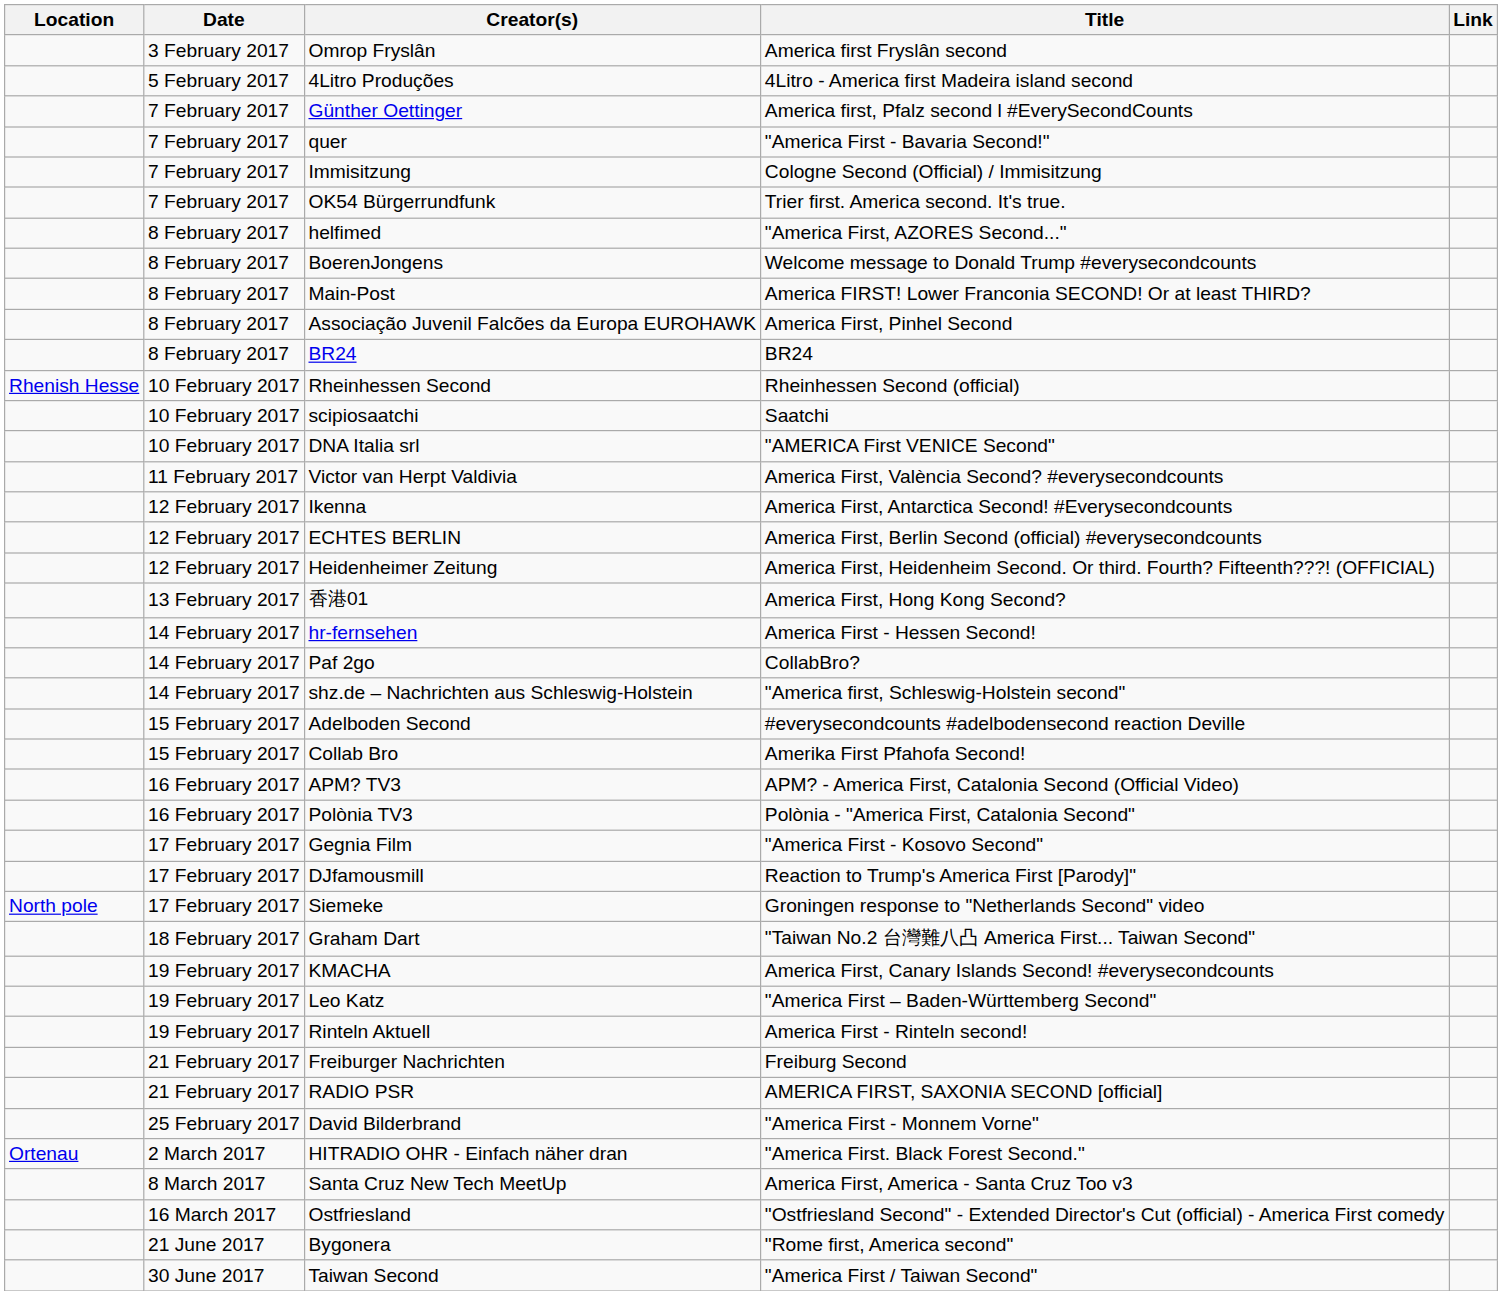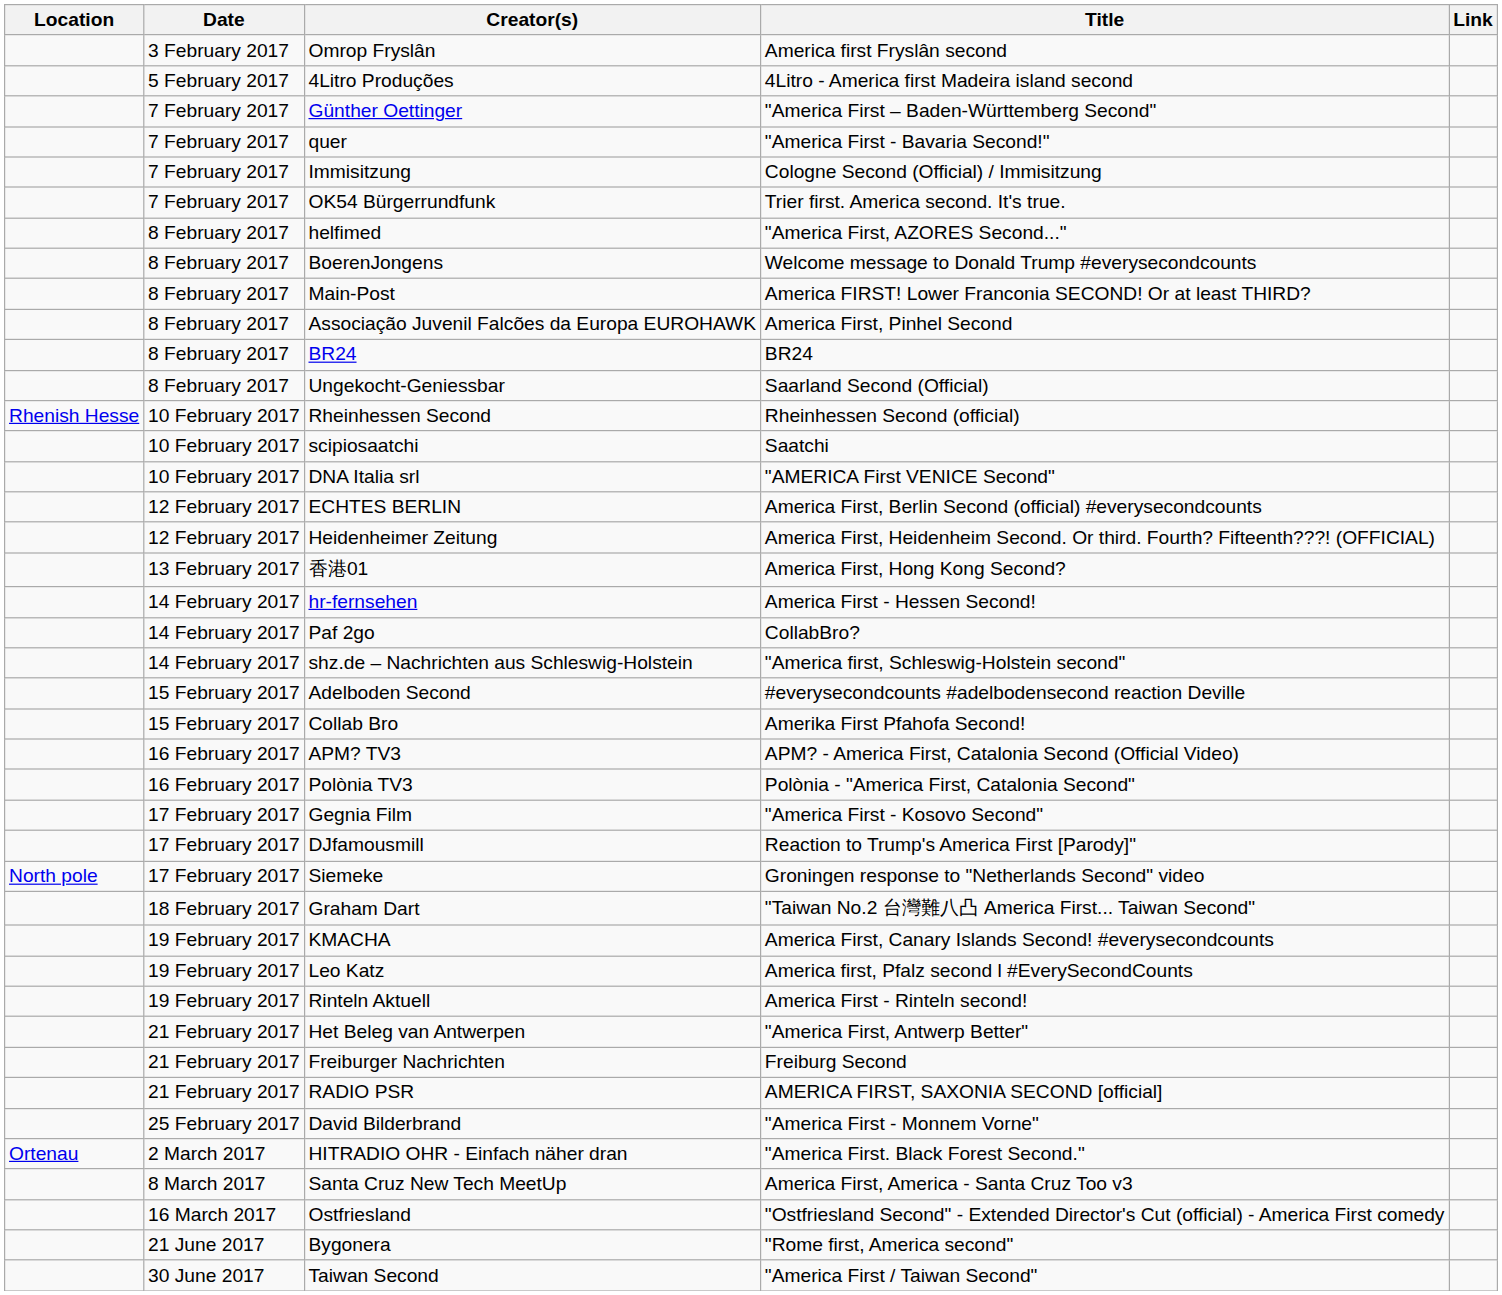Günther Oettinger | Title: America first, Pfalz second l #EverySecondCounts -> "America First – Baden-Württemberg Second"
+ row: 8 February 2017 | Ungekocht-Geniessbar | Saarland Second (Official)
- row: 11 February 2017 | Victor van Herpt Valdivia | America First, València Second? #everysecondcounts
- row: 12 February 2017 | Ikenna | America First, Antarctica Second! #Everysecondcounts
Leo Katz | Title: "America First – Baden-Württemberg Second" -> America first, Pfalz second l #EverySecondCounts
+ row: 21 February 2017 | Het Beleg van Antwerpen | "America First, Antwerp Better"
